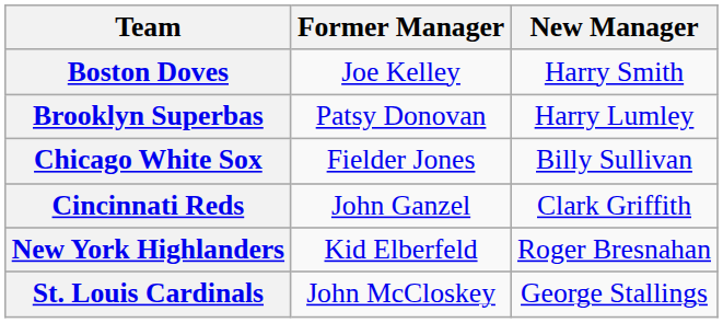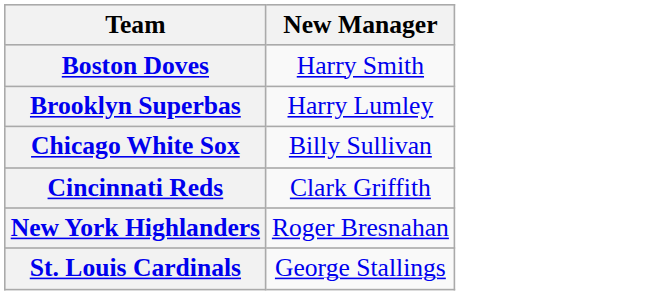- column: Former Manager | Joe Kelley | Patsy Donovan | Fielder Jones | John Ganzel | Kid Elberfeld | John McCloskey
